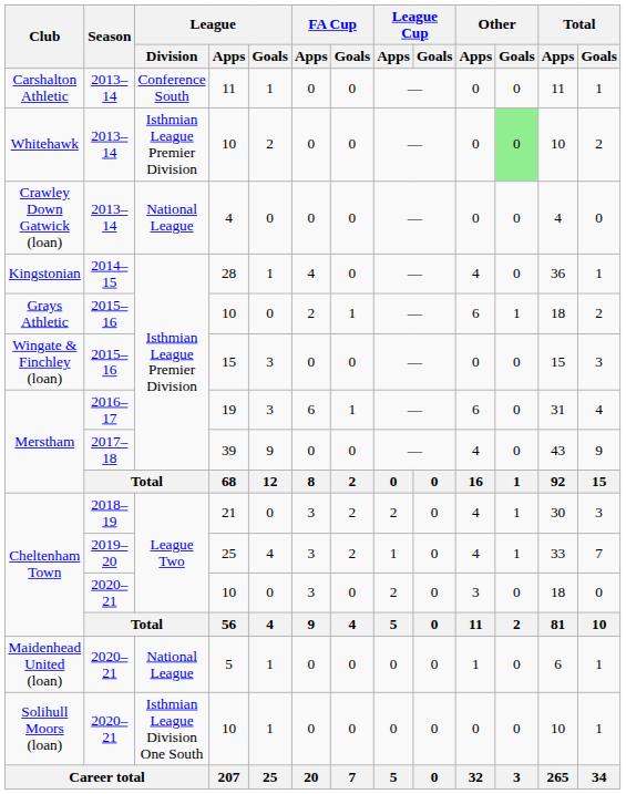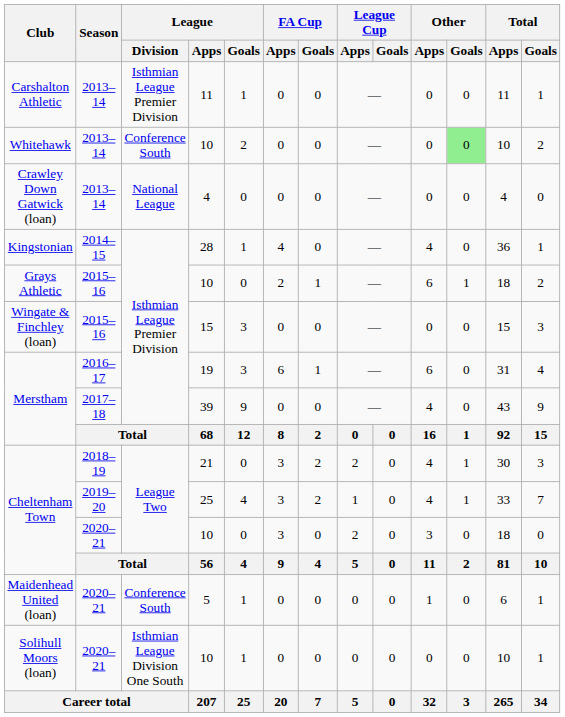Carshalton Athletic | League / Division: Conference South -> Isthmian League Premier Division
Whitehawk | League / Division: Isthmian League Premier Division -> Conference South
Maidenhead United (loan) | League / Division: National League -> Conference South
